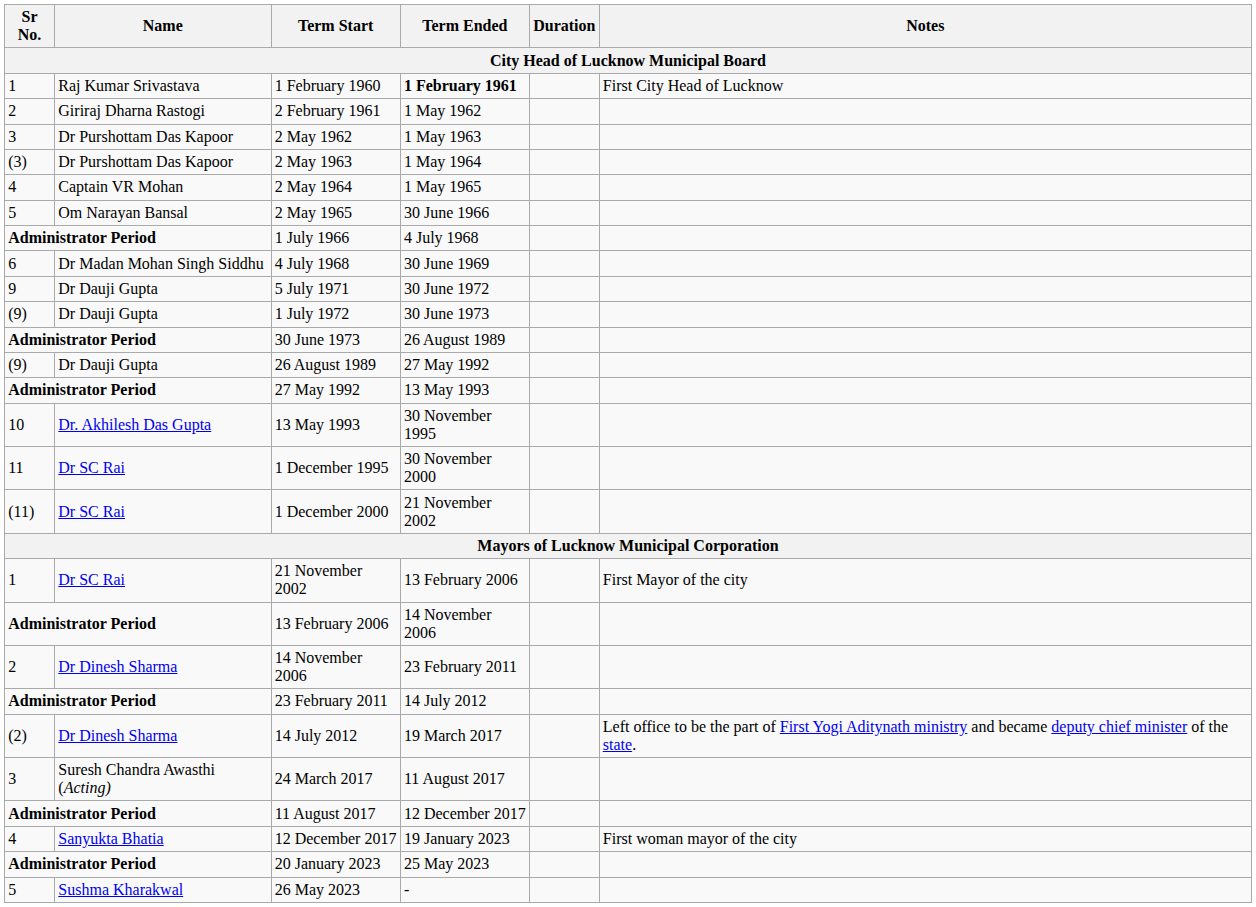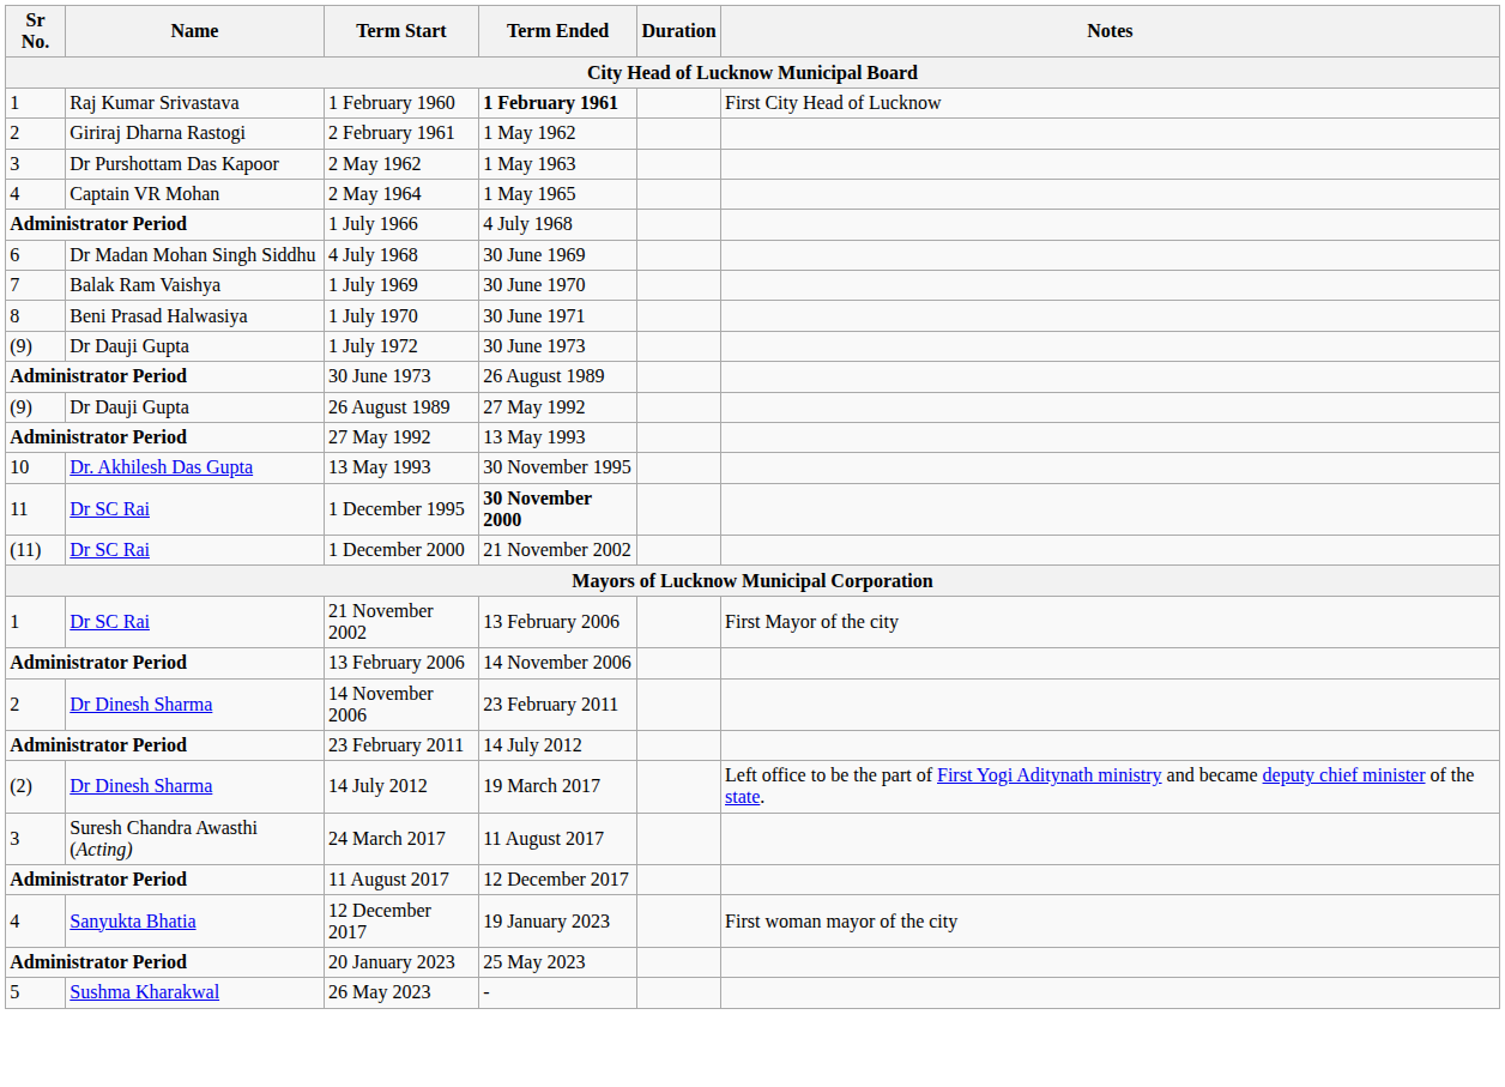- row: (3) | Dr Purshottam Das Kapoor | 2 May 1963 | 1 May 1964
- row: 5 | Om Narayan Bansal | 2 May 1965 | 30 June 1966
+ row: 7 | Balak Ram Vaishya | 1 July 1969 | 30 June 1970
+ row: 8 | Beni Prasad Halwasiya | 1 July 1970 | 30 June 1971
- row: 9 | Dr Dauji Gupta | 5 July 1971 | 30 June 1972
1 December 1995 | Term Ended: normal -> bold
